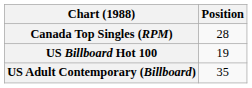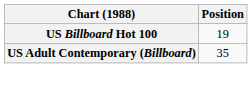- row: Canada Top Singles (RPM) | 28
